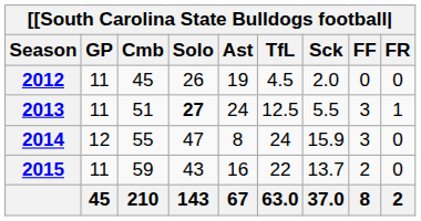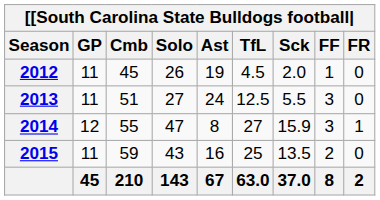2012 | FF: 0 -> 1
2013 | Solo: bold -> normal
2013 | FR: 1 -> 0
2014 | TfL: 24 -> 27
2014 | FR: 0 -> 1
2015 | TfL: 22 -> 25
2015 | Sck: 13.7 -> 13.5
